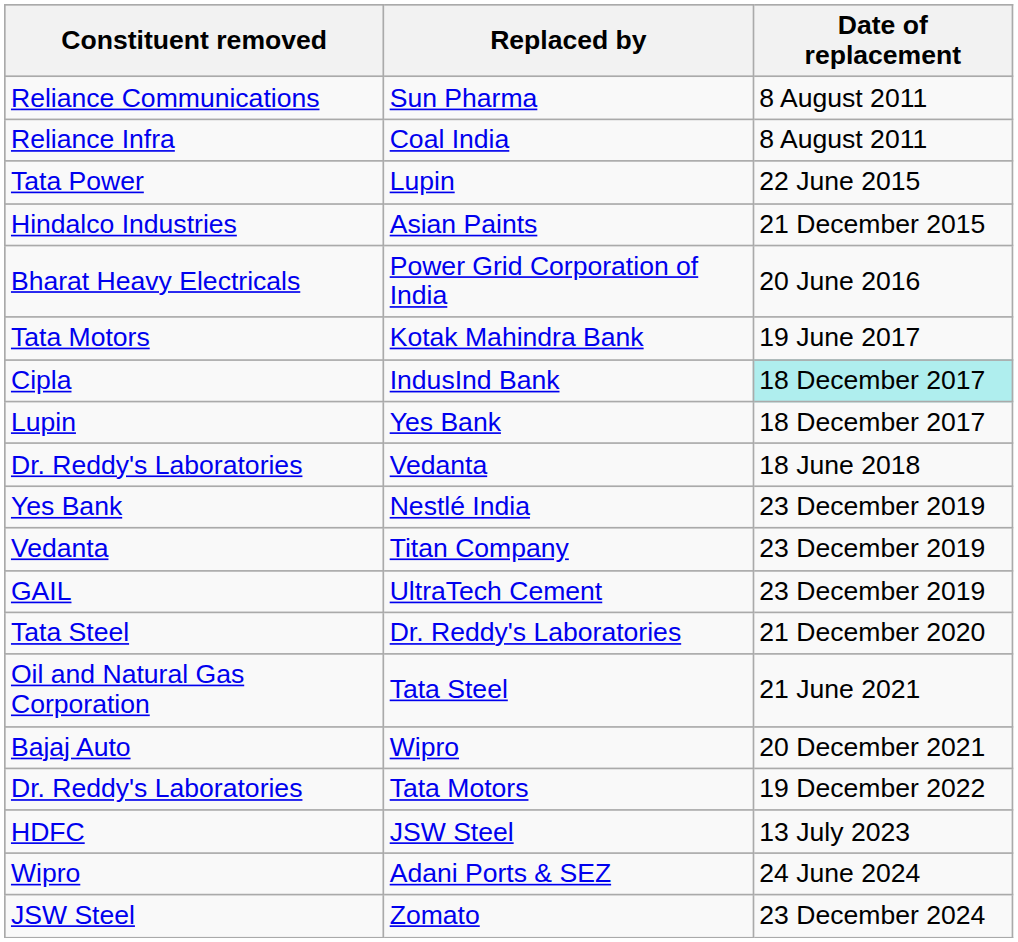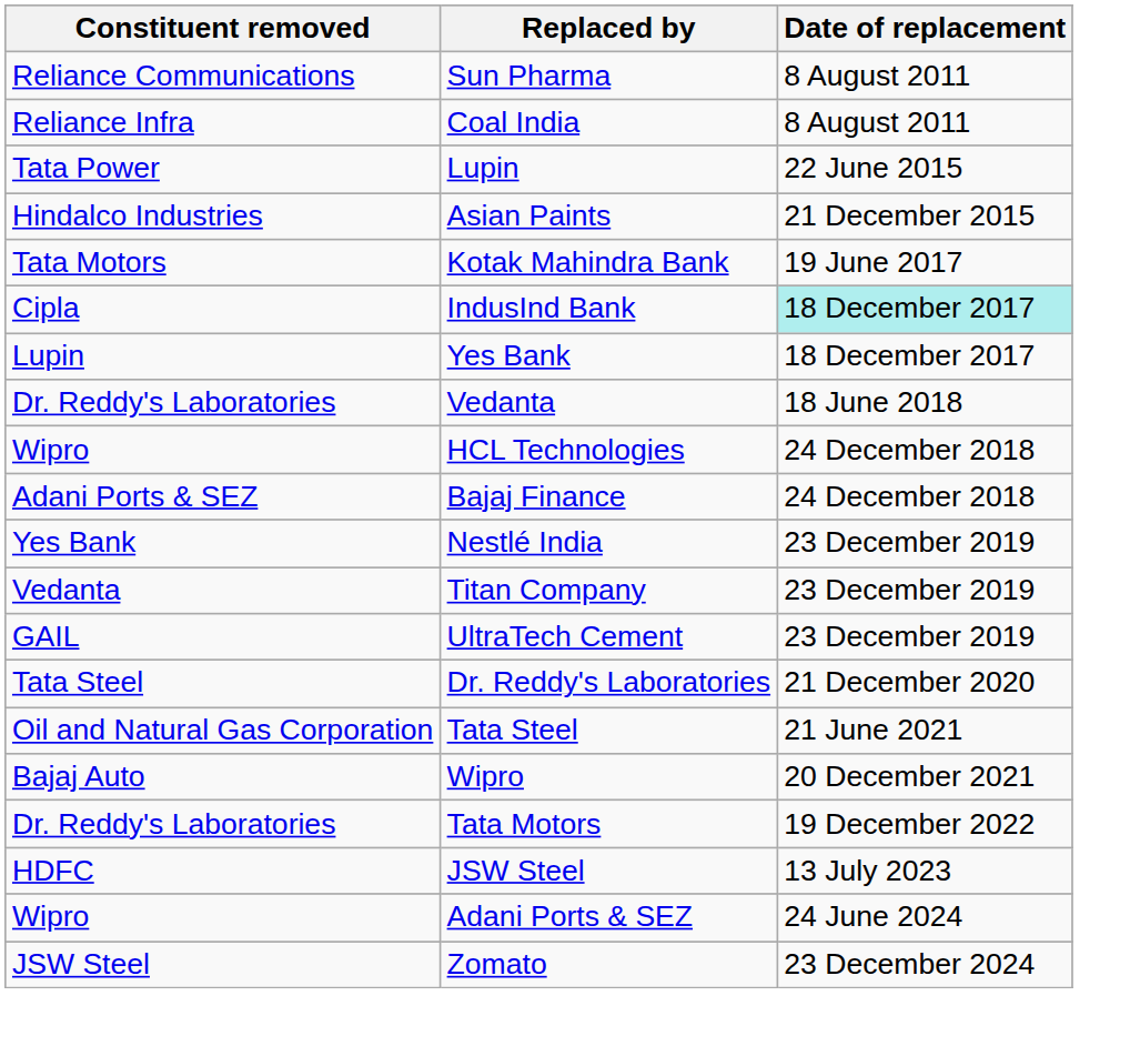- row: Bharat Heavy Electricals | Power Grid Corporation of India | 20 June 2016
+ row: Wipro | HCL Technologies | 24 December 2018
+ row: Adani Ports & SEZ | Bajaj Finance | 24 December 2018
